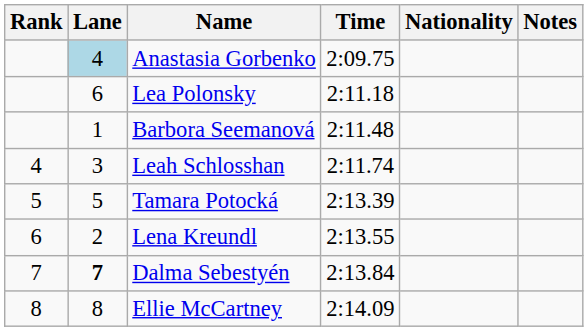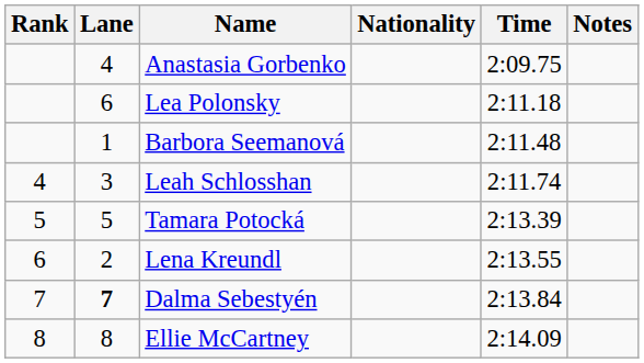columns swapped: Nationality <-> Time
Anastasia Gorbenko | Lane: lightblue background -> no background
